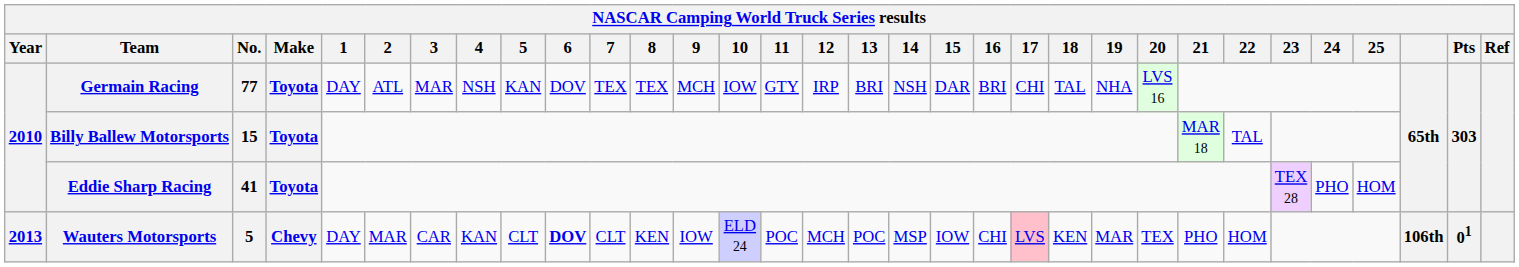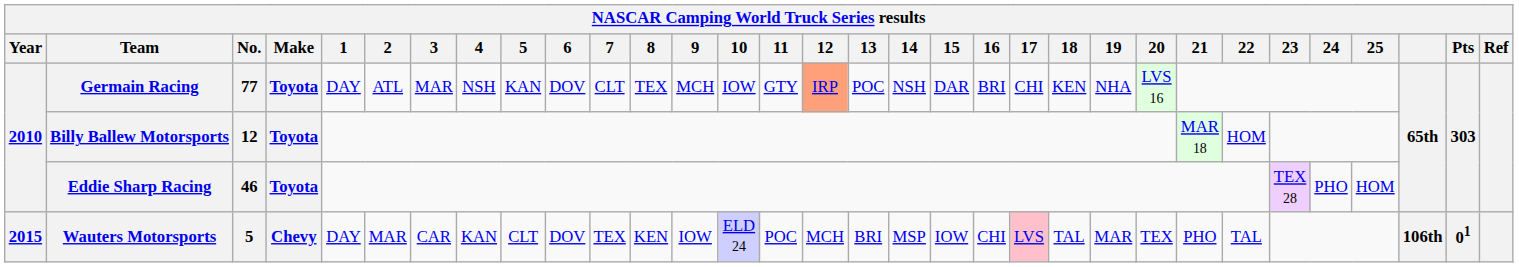Germain Racing | 7: TEX -> CLT
Germain Racing | 12: no background -> lightsalmon background
Germain Racing | 13: BRI -> POC
Germain Racing | 18: TAL -> KEN
Billy Ballew Motorsports | No.: 15 -> 12
Billy Ballew Motorsports | 22: TAL -> HOM
Eddie Sharp Racing | No.: 41 -> 46
Wauters Motorsports | Year: 2013 -> 2015
Wauters Motorsports | 6: bold -> normal
Wauters Motorsports | 7: CLT -> TEX
Wauters Motorsports | 13: POC -> BRI
Wauters Motorsports | 18: KEN -> TAL
Wauters Motorsports | 22: HOM -> TAL
